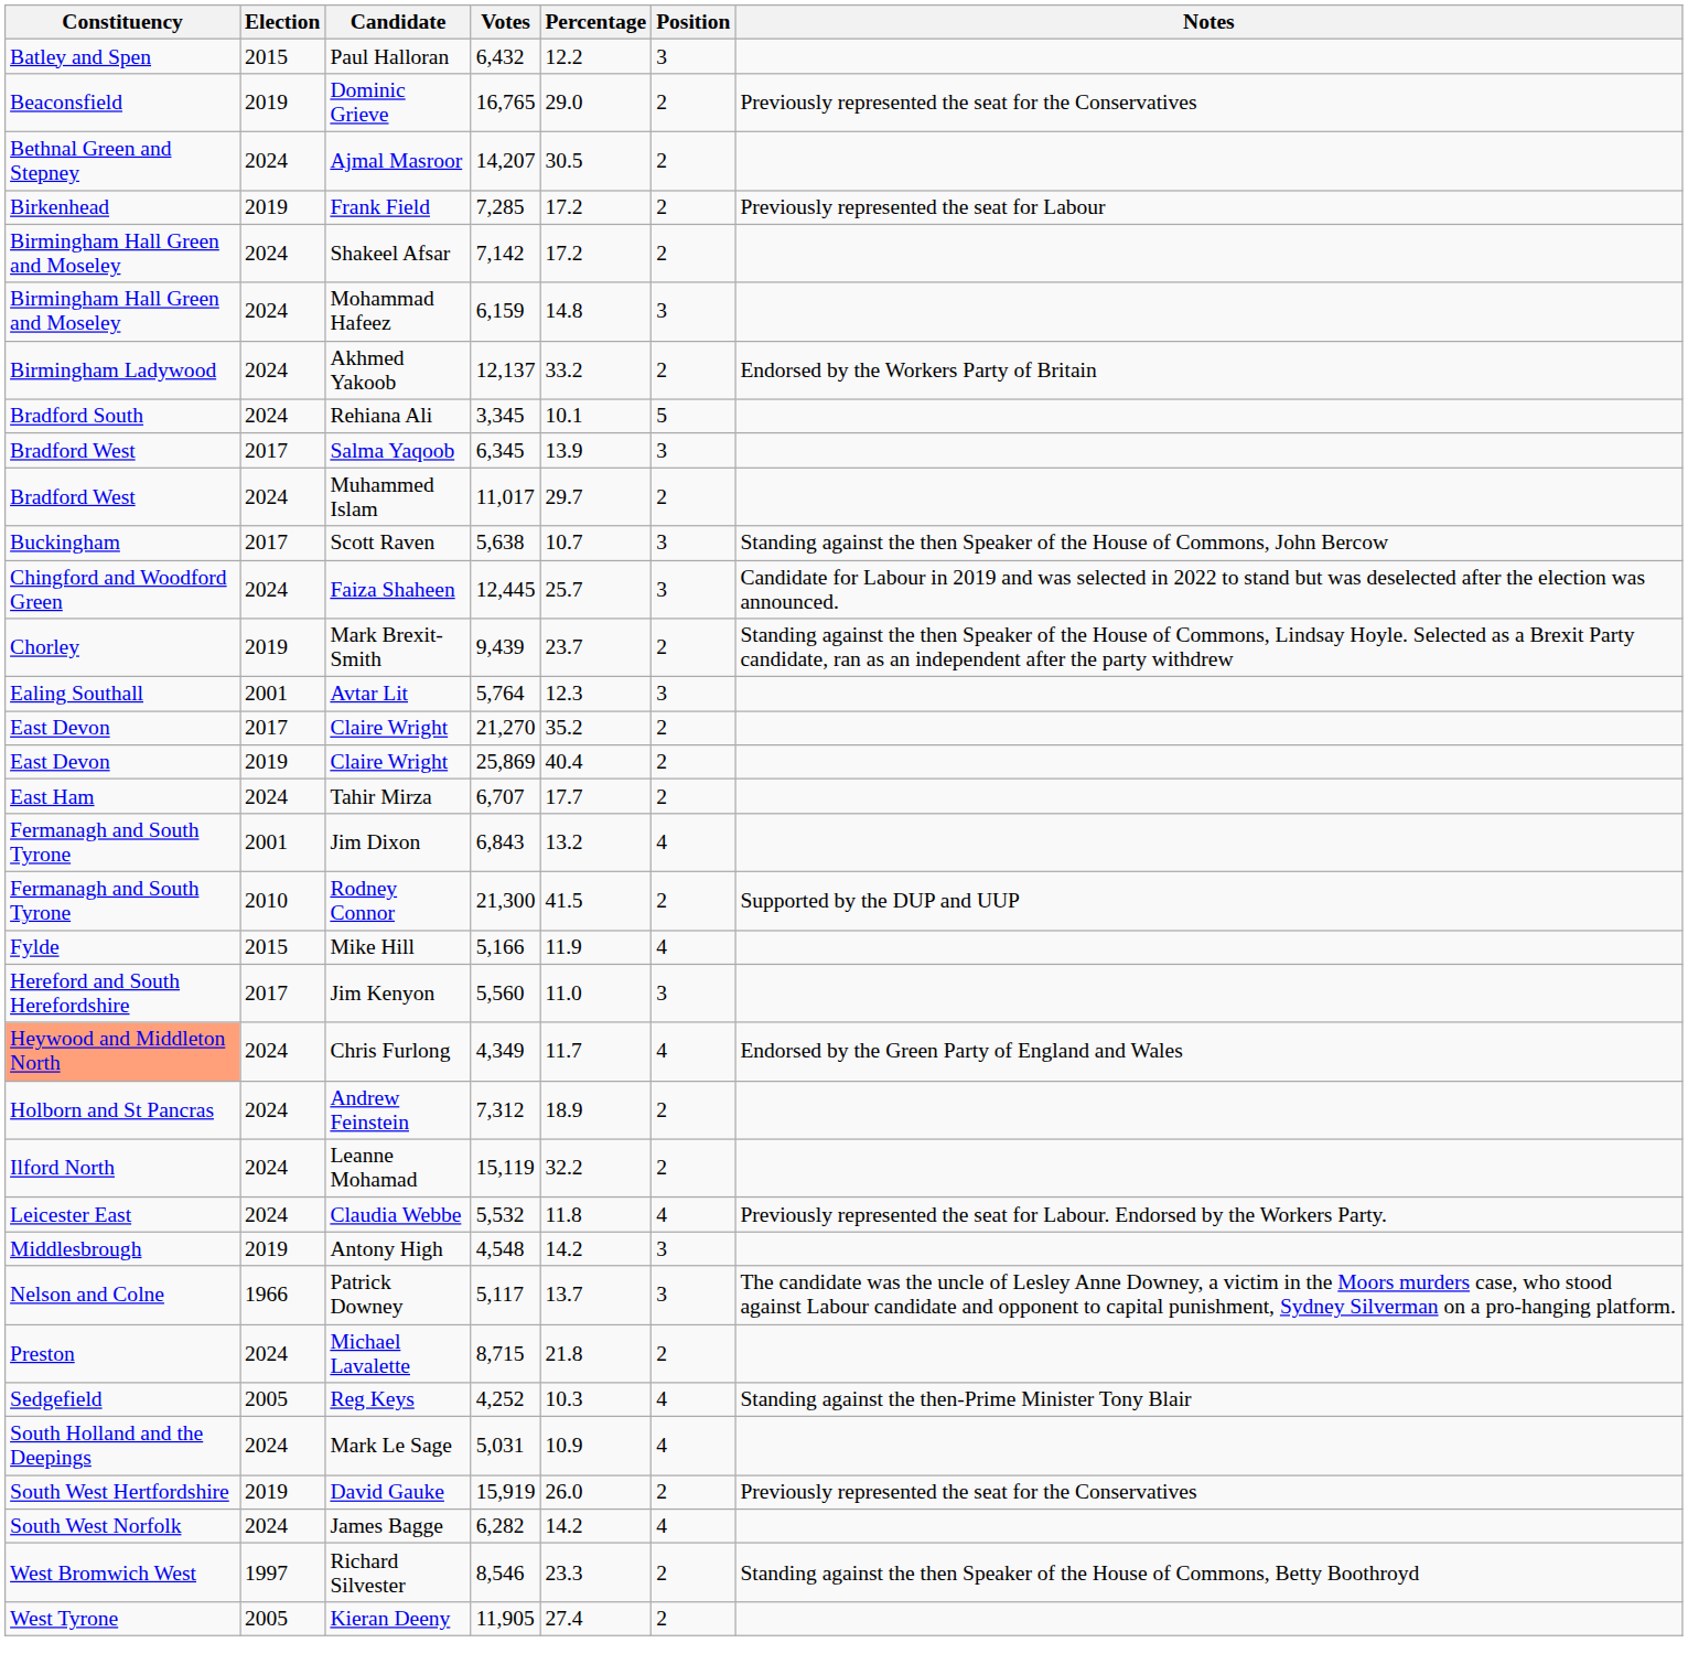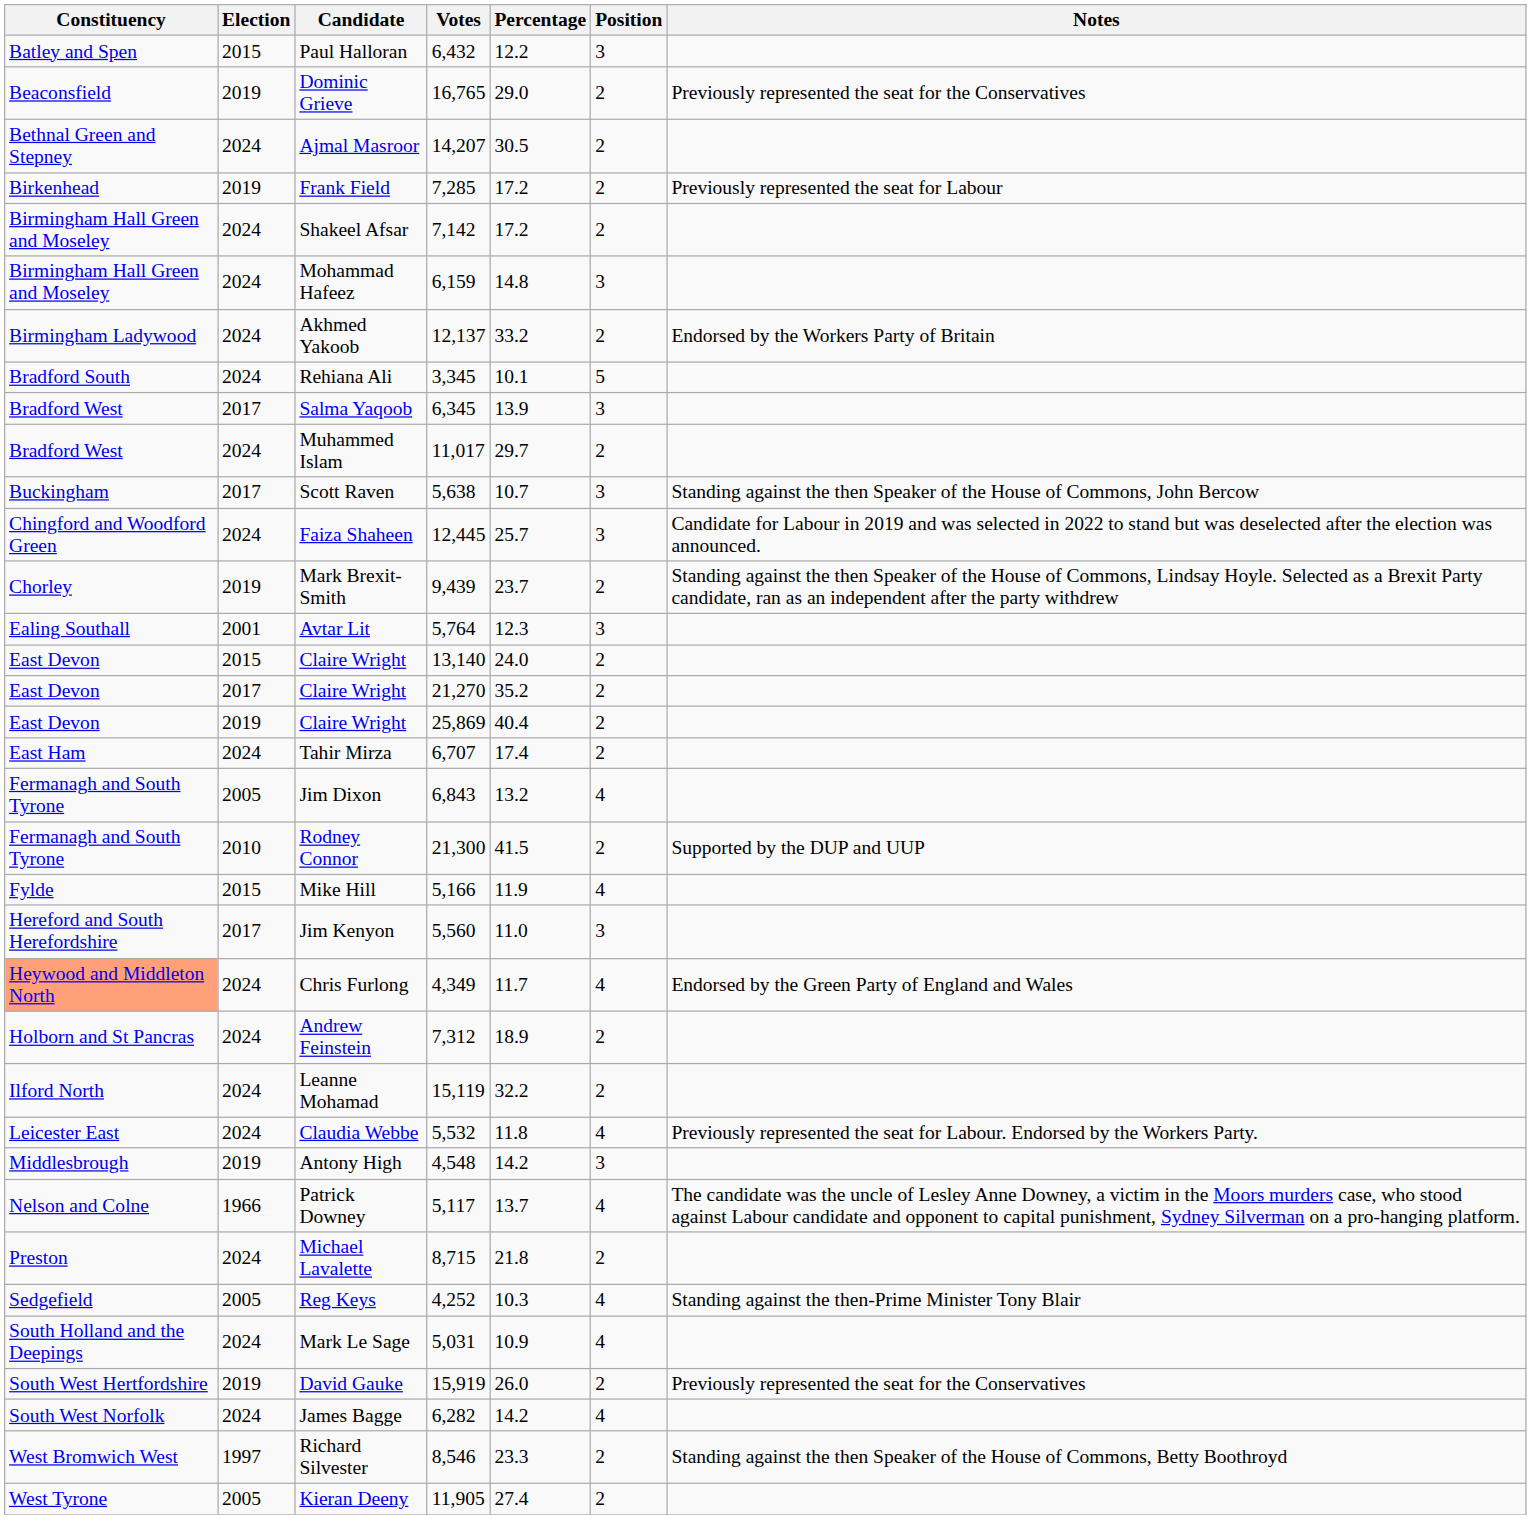+ row: East Devon | 2015 | Claire Wright | 13,140 | 24.0 | 2
Tahir Mirza | Percentage: 17.7 -> 17.4
Jim Dixon | Election: 2001 -> 2005
Patrick Downey | Position: 3 -> 4
